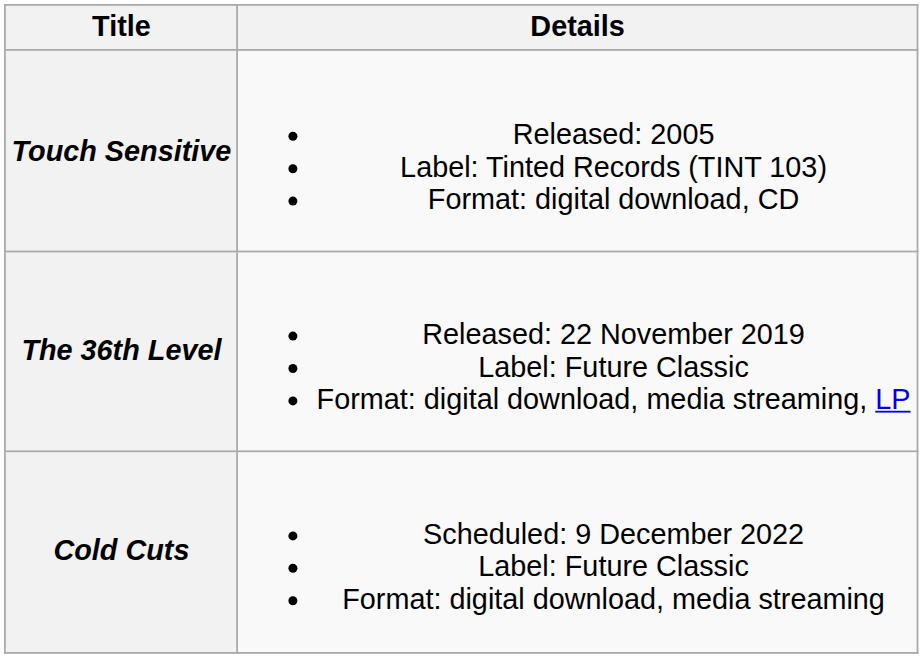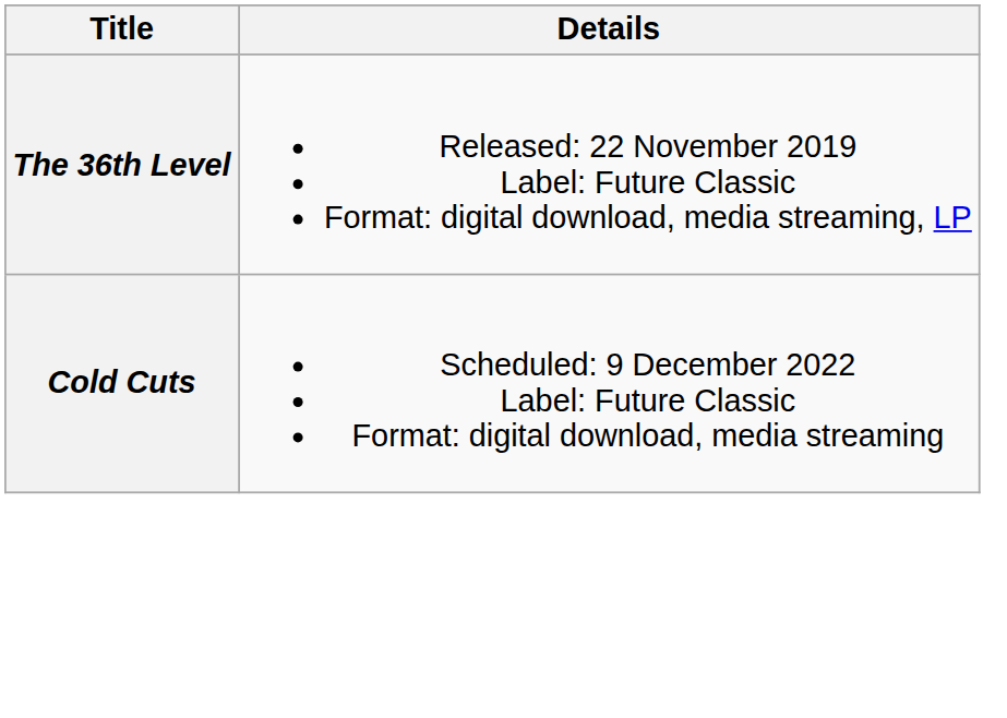- row: Touch Sensitive | Released: 2005 Label: Tinted Records (TINT 103) Format: digital download, CD
